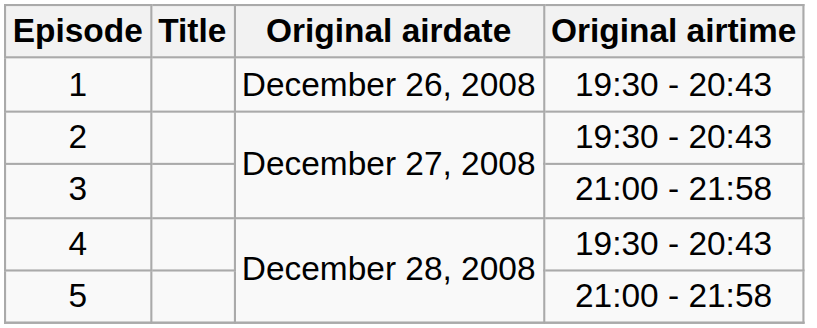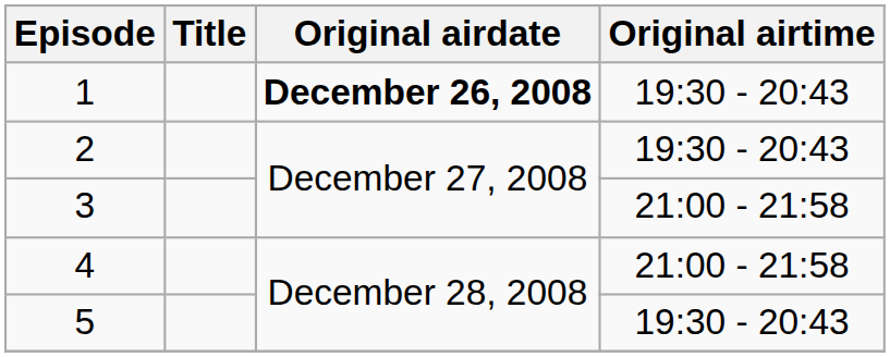1 | Original airdate: normal -> bold
4 | Original airtime: 19:30 - 20:43 -> 21:00 - 21:58
5 | Original airtime: 21:00 - 21:58 -> 19:30 - 20:43
